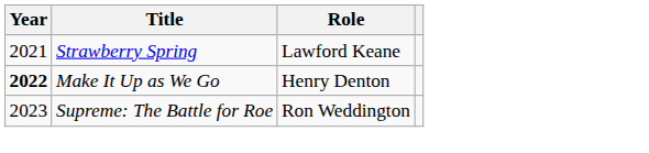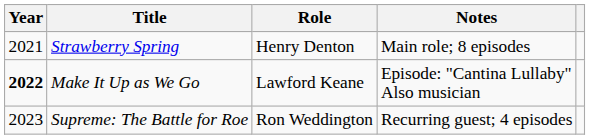+ column: Notes | Main role; 8 episodes | Episode: "Cantina Lullaby" Also musician | Recurring guest; 4 episodes
Strawberry Spring | Role: Lawford Keane -> Henry Denton
Make It Up as We Go | Role: Henry Denton -> Lawford Keane
